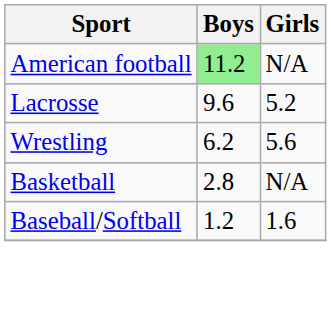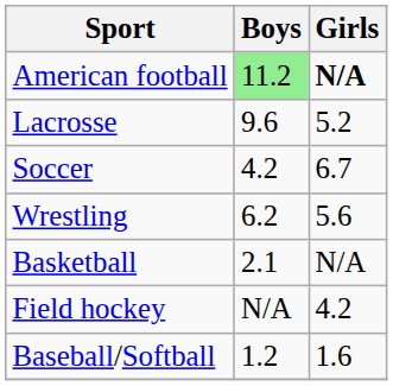American football | Girls: normal -> bold
+ row: Soccer | 4.2 | 6.7
Basketball | Boys: 2.8 -> 2.1
+ row: Field hockey | N/A | 4.2
